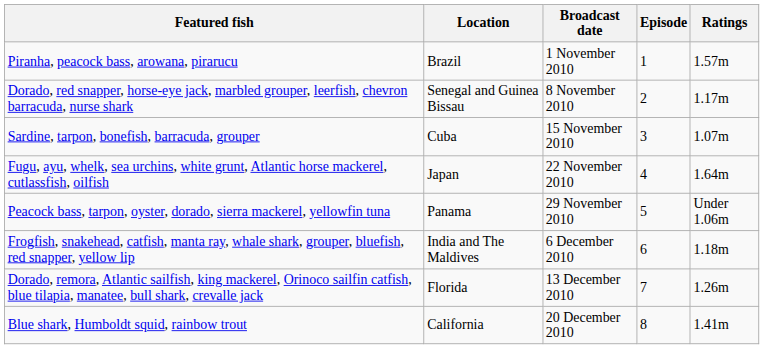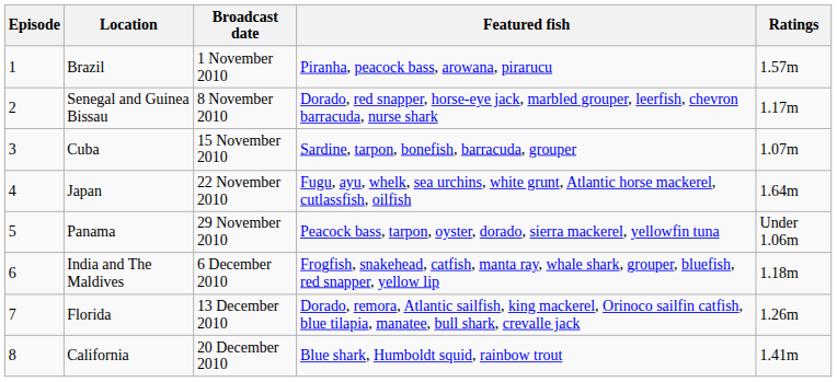columns swapped: Episode <-> Featured fish
